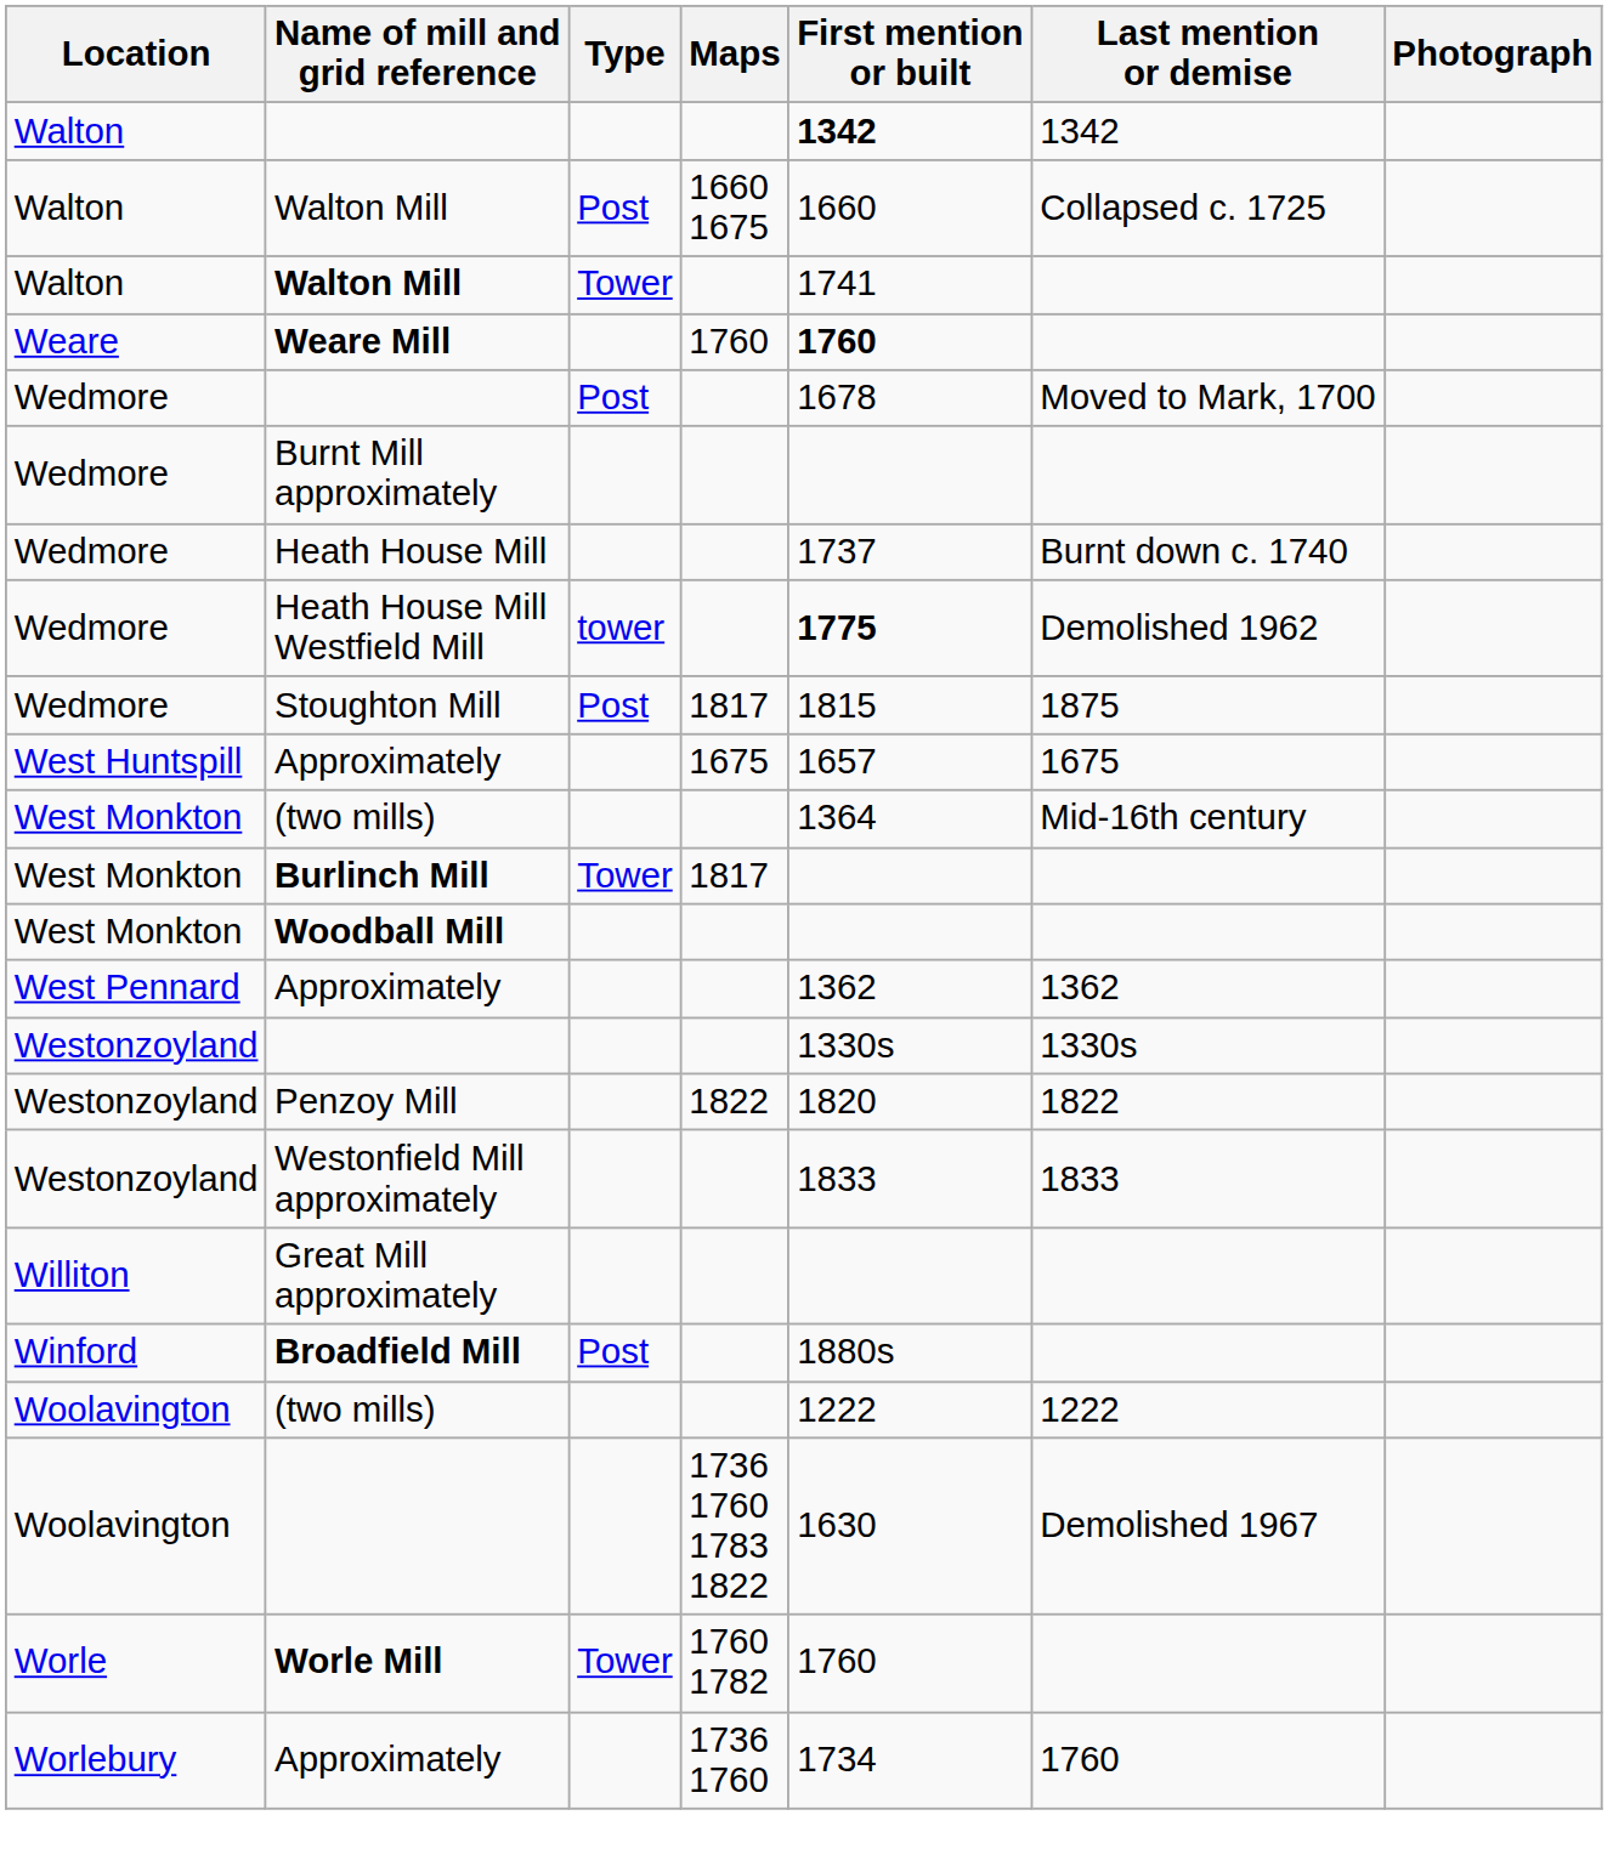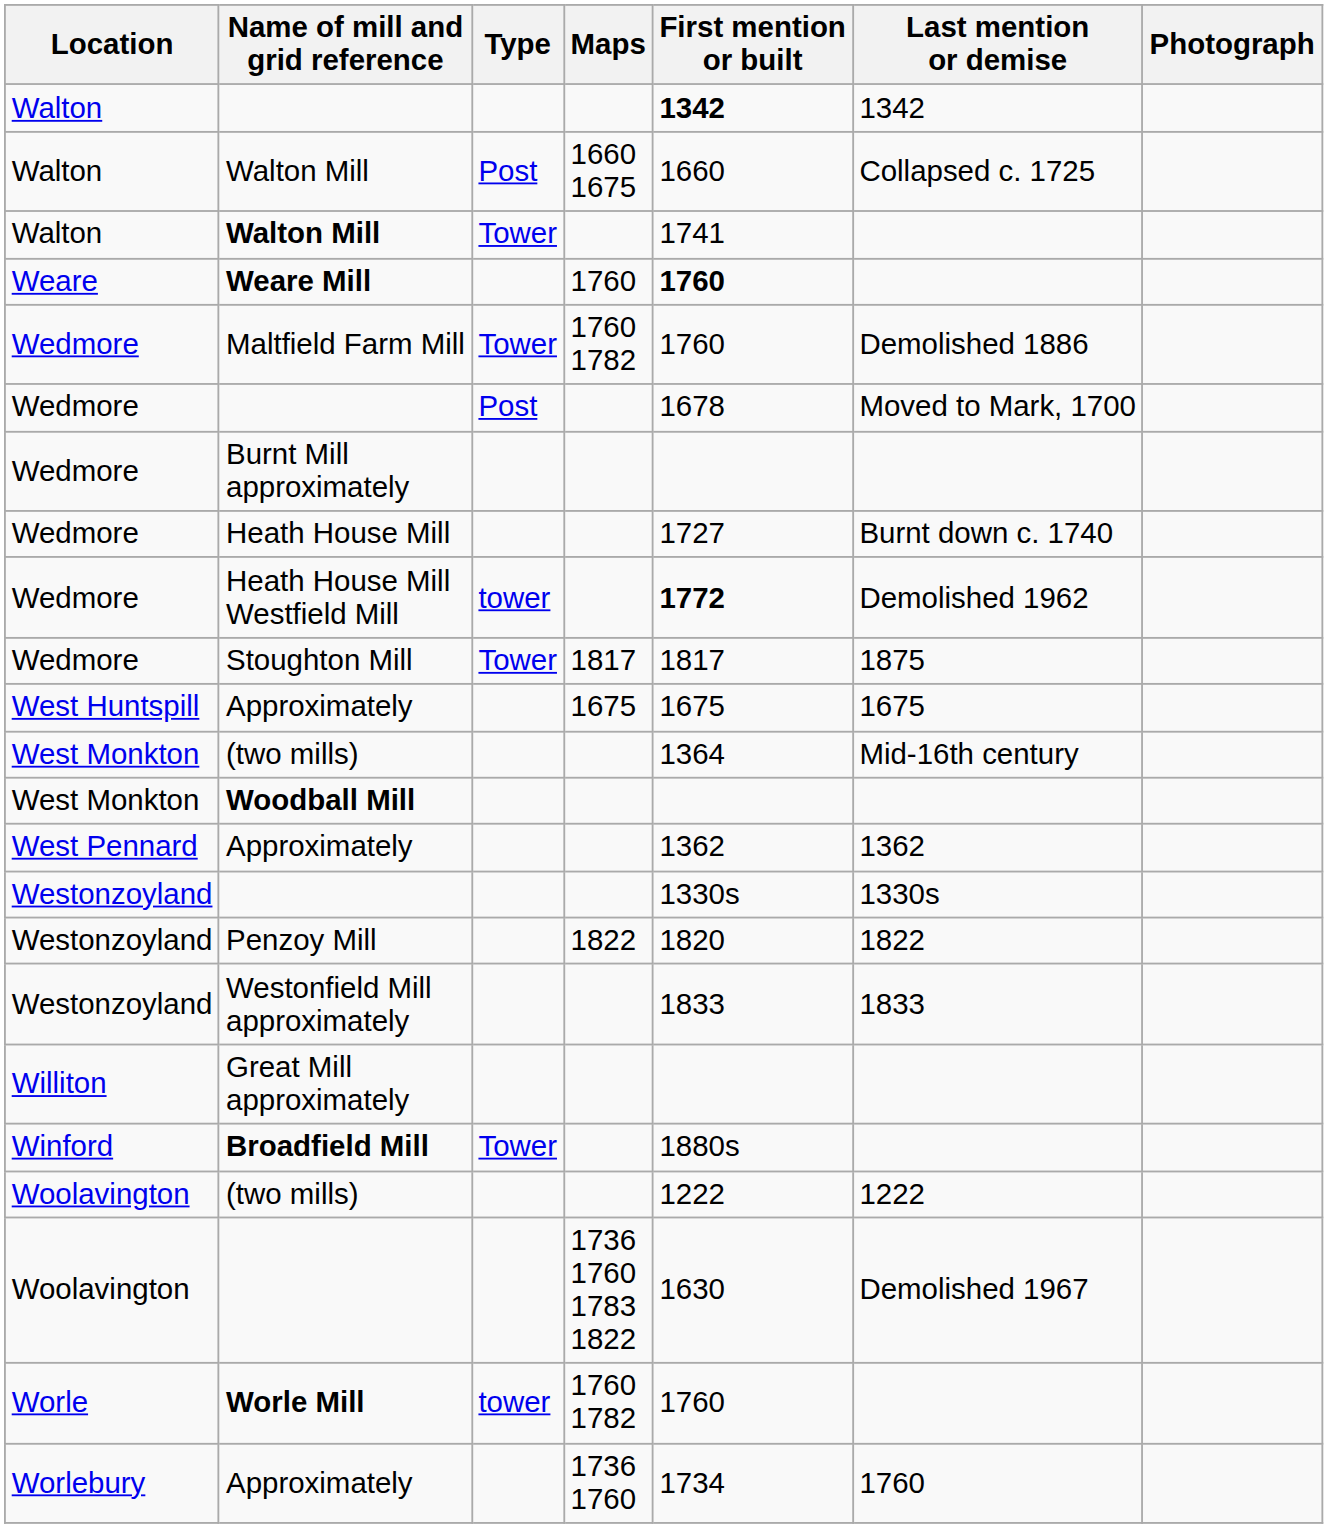+ row: Wedmore | Maltfield Farm Mill | Tower | 1760 1782 | 1760 | Demolished 1886
Heath House Mill | First mention or built: 1737 -> 1727
Heath House Mill Westfield Mill | First mention or built: 1775 -> 1772
Stoughton Mill | Type: Post -> Tower
Stoughton Mill | First mention or built: 1815 -> 1817
West Huntspill / Approximately | First mention or built: 1657 -> 1675
- row: West Monkton | Burlinch Mill | Tower | 1817
Broadfield Mill | Type: Post -> Tower
Worle Mill | Type: Tower -> tower
